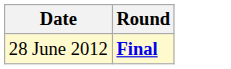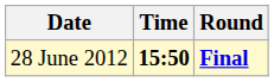+ column: Time | 15:50
